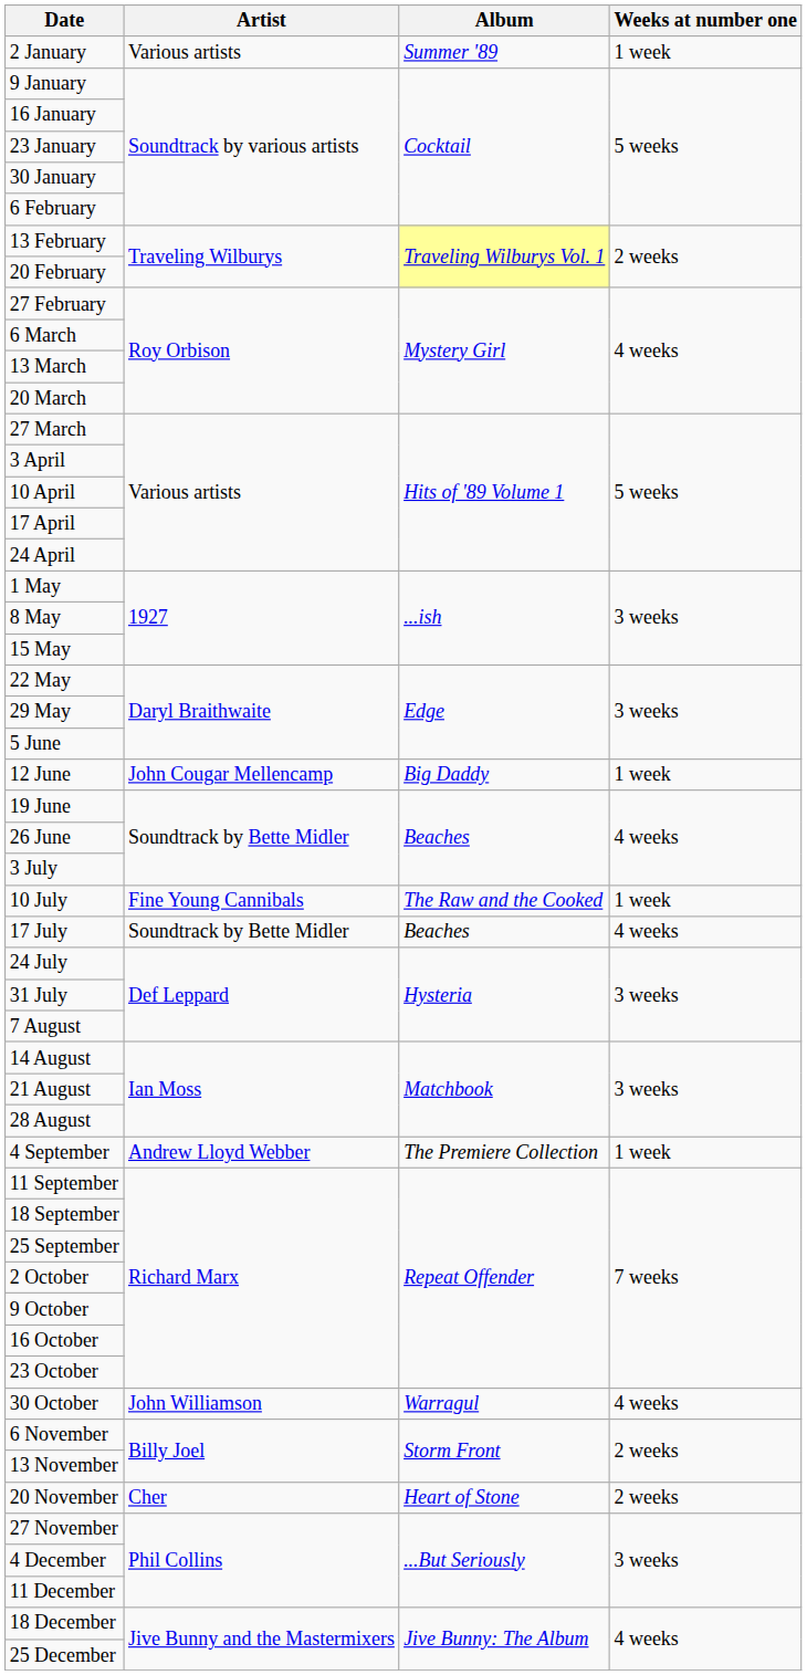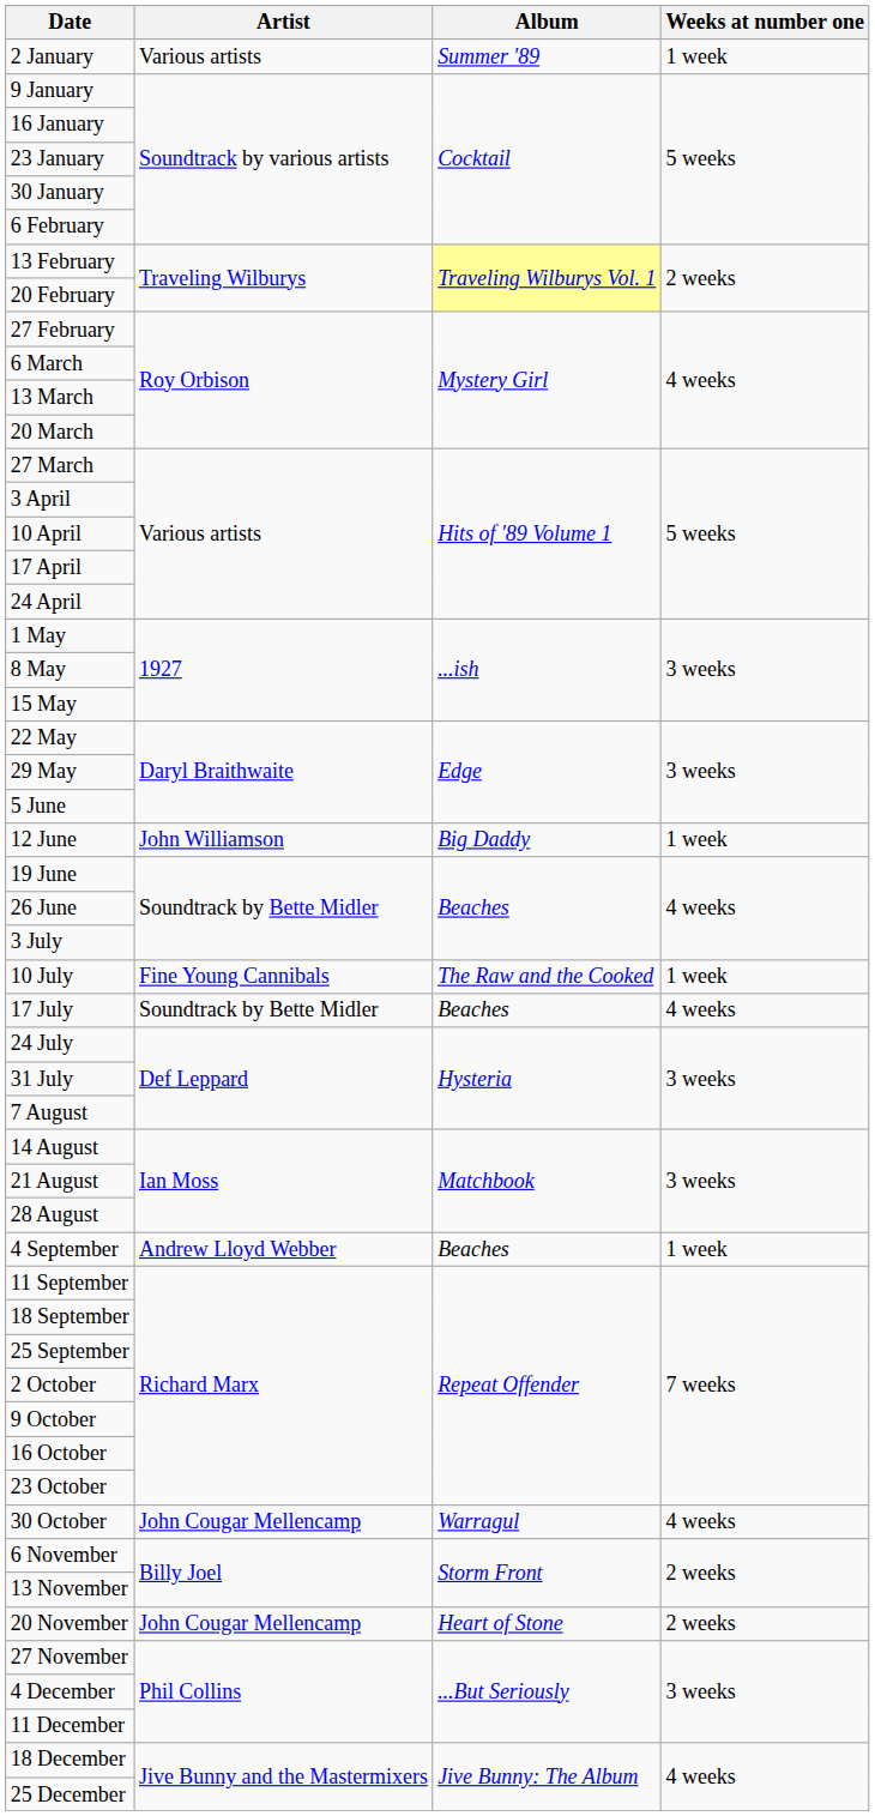12 June | Artist: John Cougar Mellencamp -> John Williamson
4 September | Album: The Premiere Collection -> Beaches
30 October | Artist: John Williamson -> John Cougar Mellencamp
20 November | Artist: Cher -> John Cougar Mellencamp
